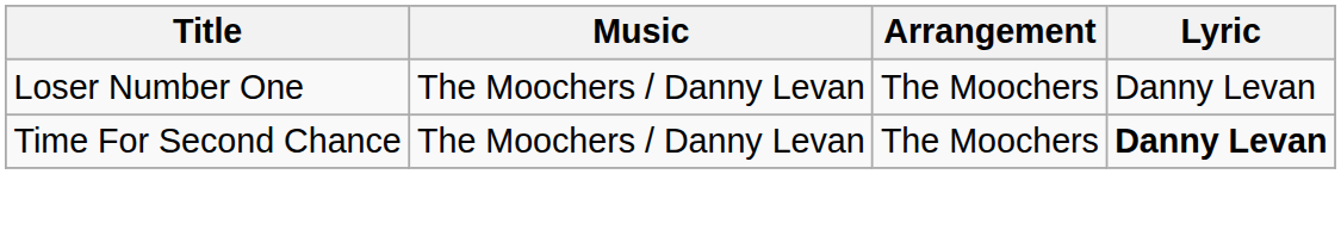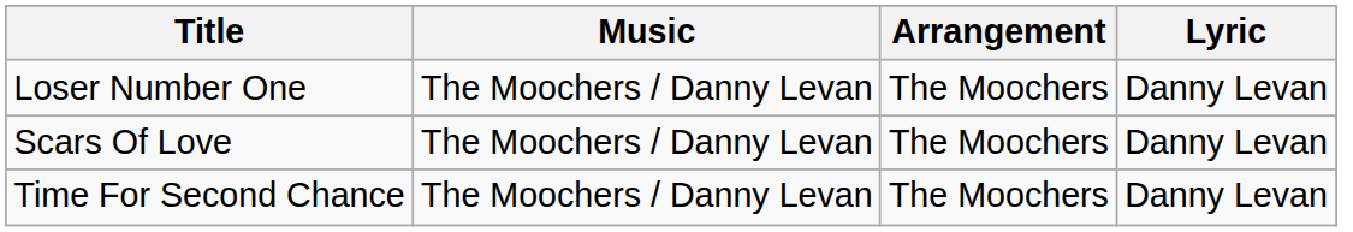+ row: Scars Of Love | The Moochers / Danny Levan | The Moochers | Danny Levan
Time For Second Chance | Lyric: bold -> normal
